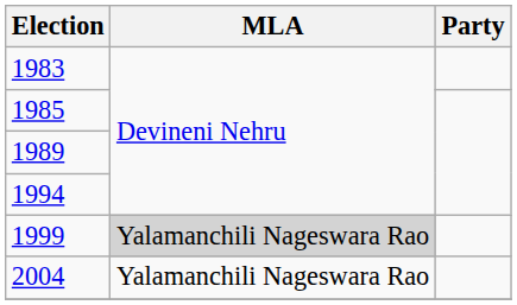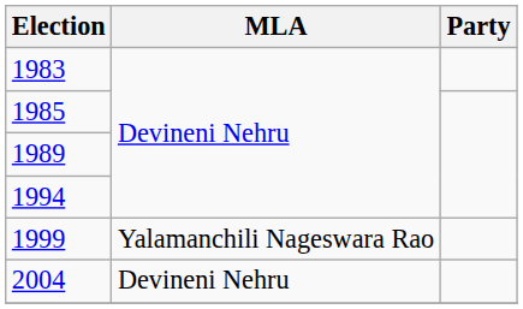1999 | MLA: lightgrey background -> no background
2004 | MLA: Yalamanchili Nageswara Rao -> Devineni Nehru
